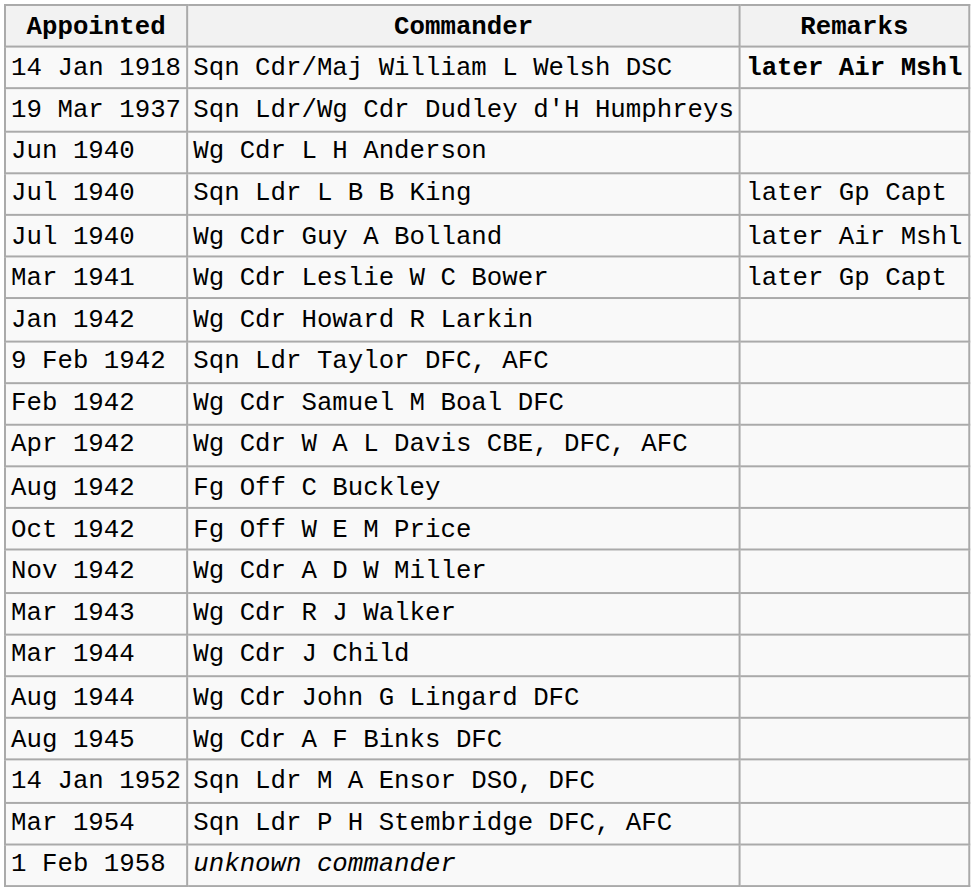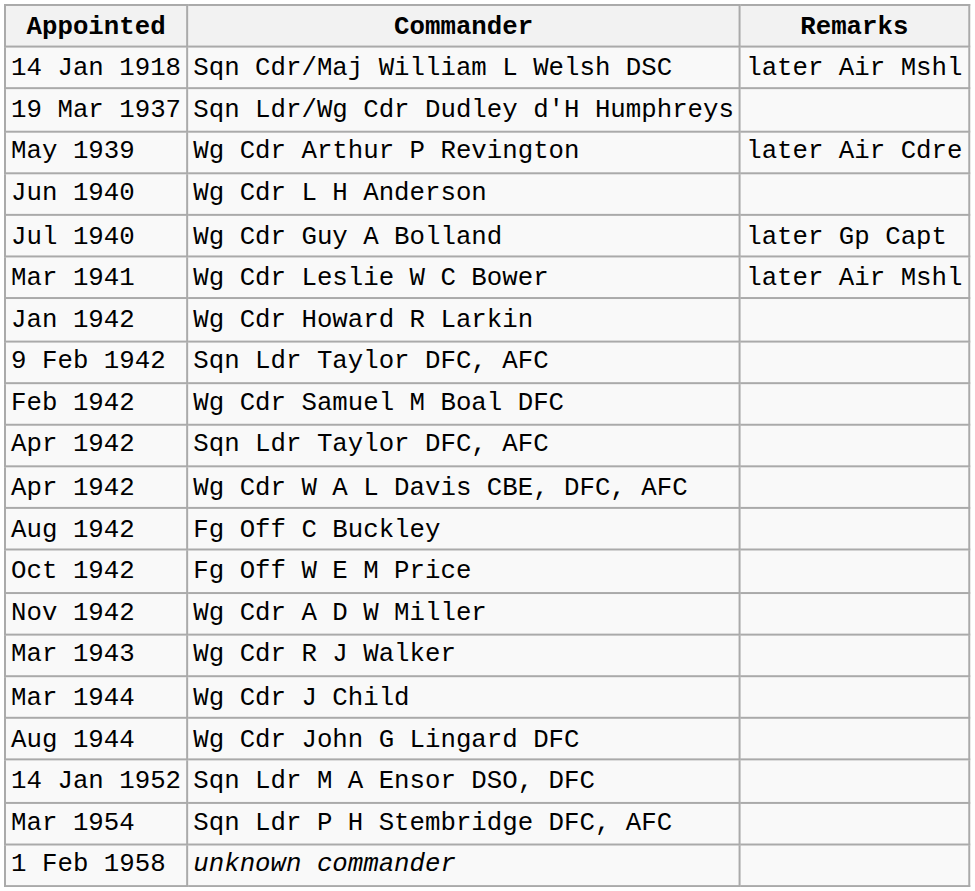Sqn Cdr/Maj William L Welsh DSC | Remarks: bold -> normal
+ row: May 1939 | Wg Cdr Arthur P Revington | later Air Cdre
- row: Jul 1940 | Sqn Ldr L B B King | later Gp Capt
Wg Cdr Guy A Bolland | Remarks: later Air Mshl -> later Gp Capt
Wg Cdr Leslie W C Bower | Remarks: later Gp Capt -> later Air Mshl
+ row: Apr 1942 | Sqn Ldr Taylor DFC, AFC
- row: Aug 1945 | Wg Cdr A F Binks DFC
